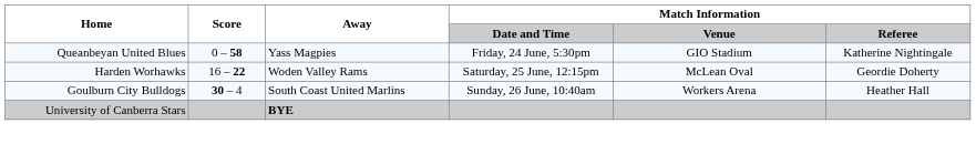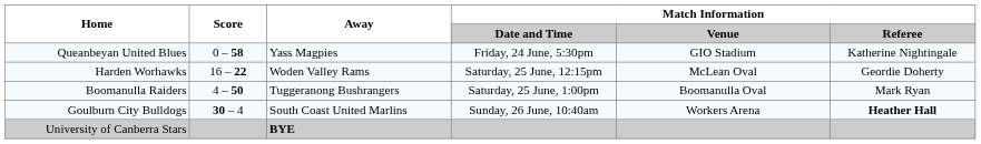+ row: Boomanulla Raiders | 4 – 50 | Tuggeranong Bushrangers | Saturday, 25 June, 1:00pm | Boomanulla Oval | Mark Ryan
Goulburn City Bulldogs | Match Information / Referee: normal -> bold
